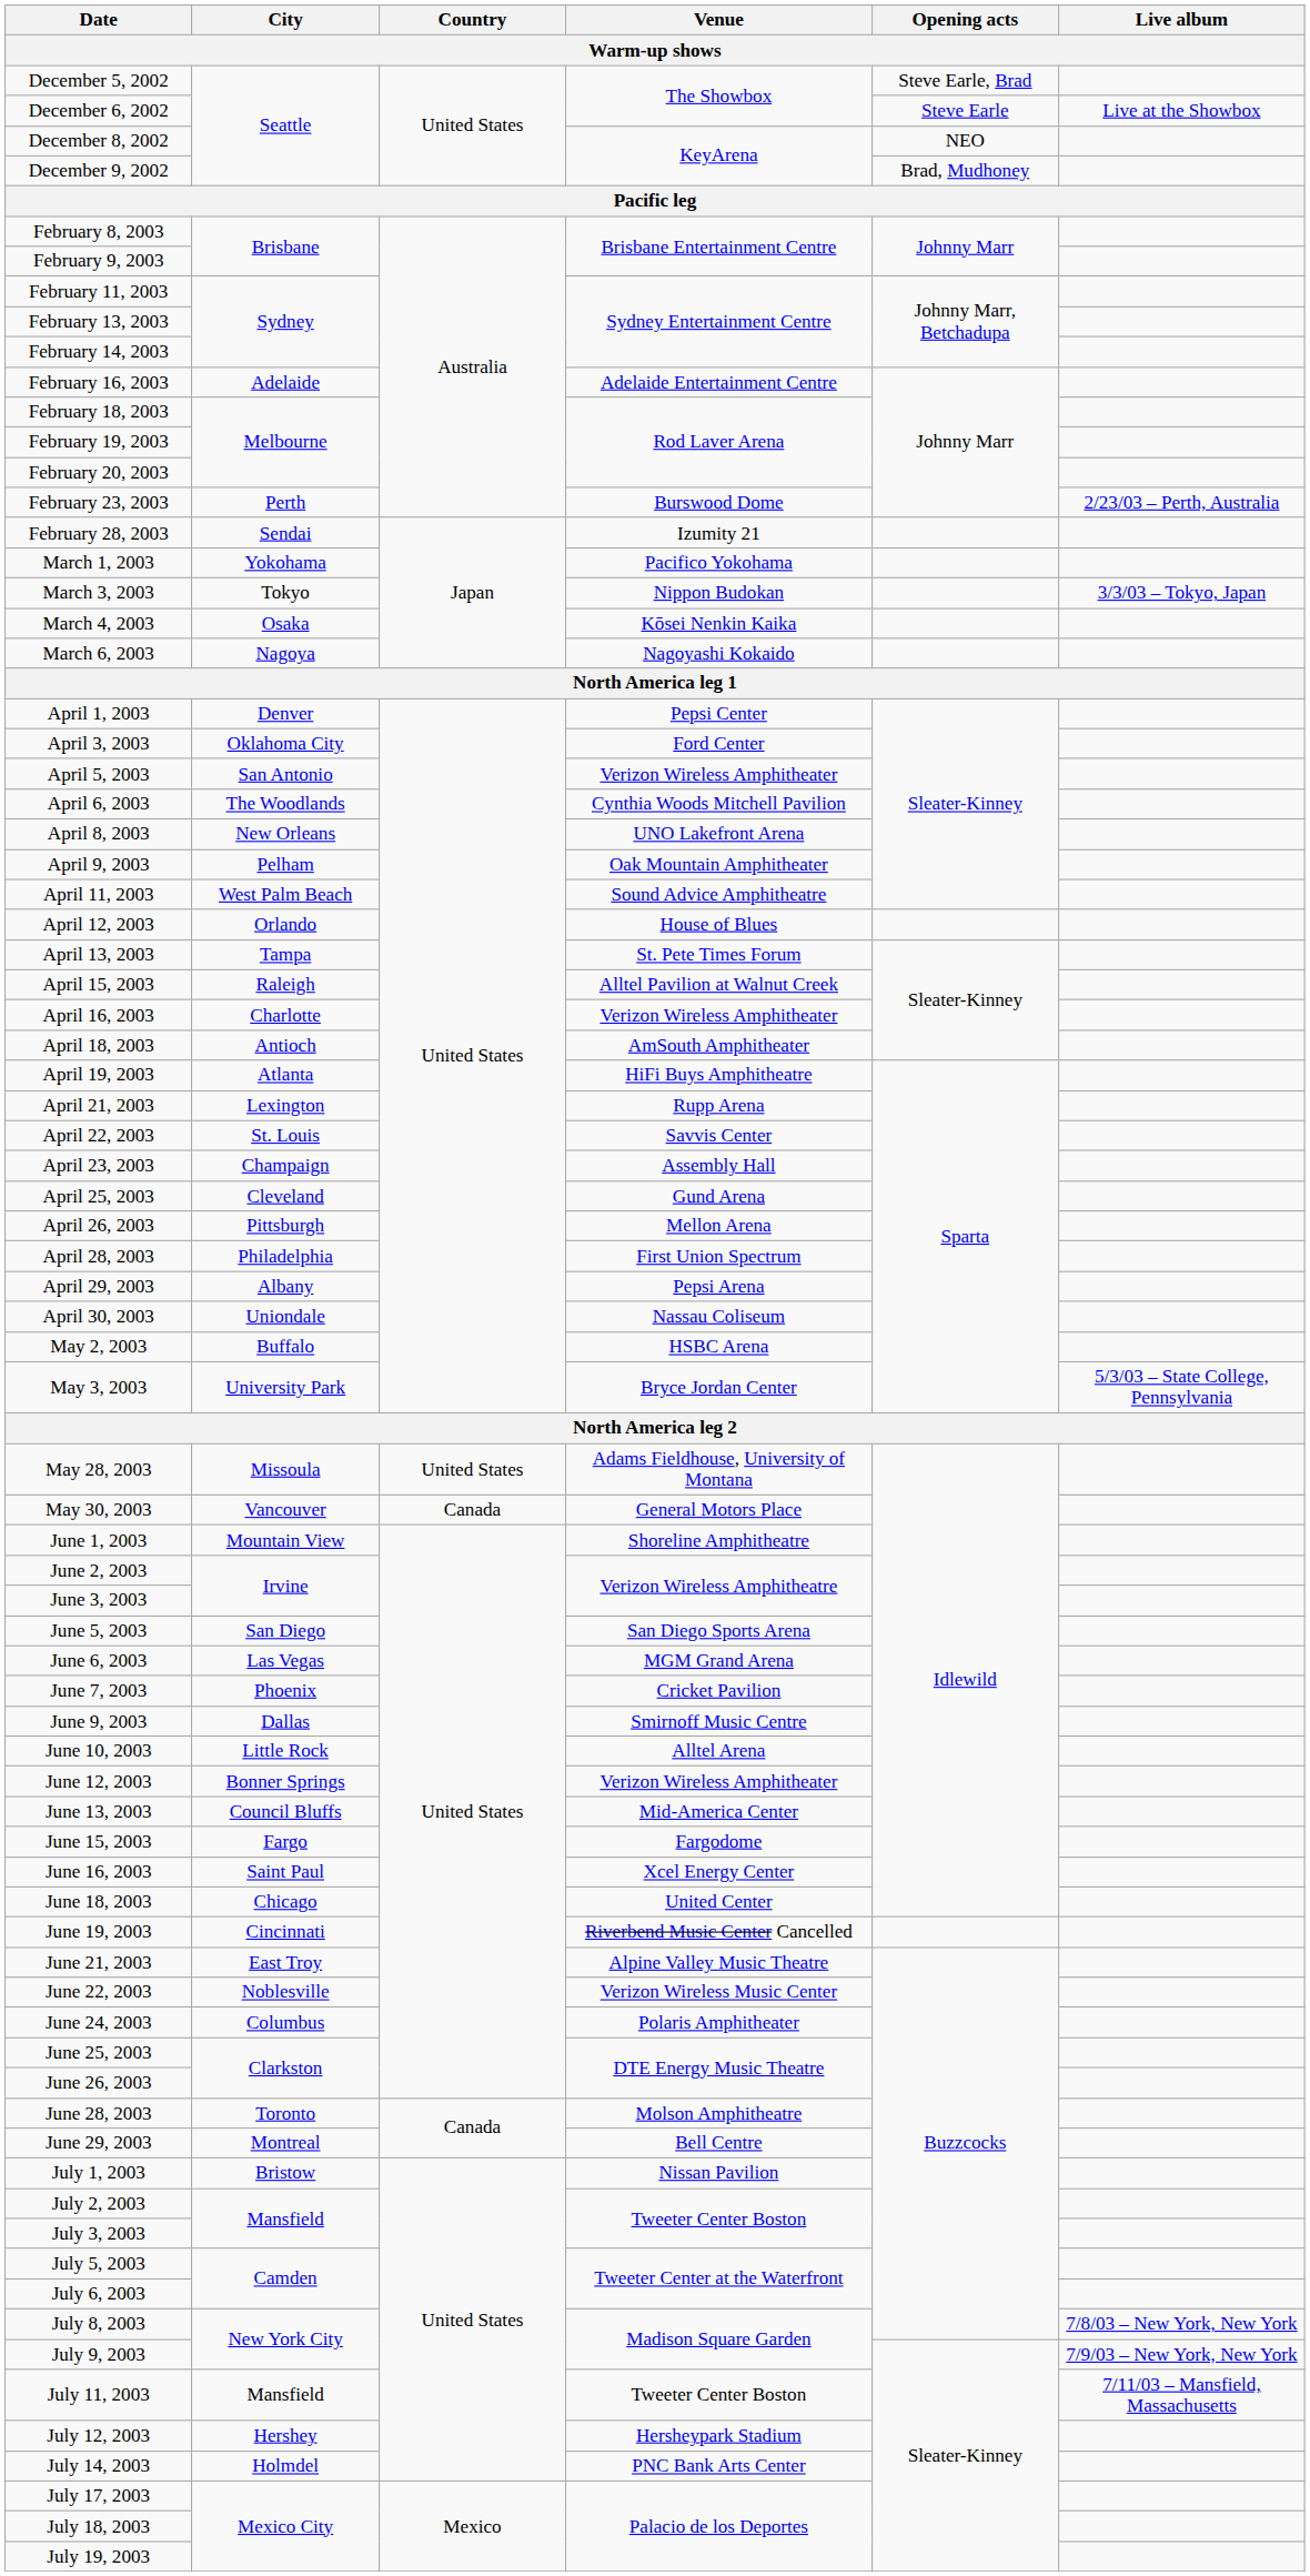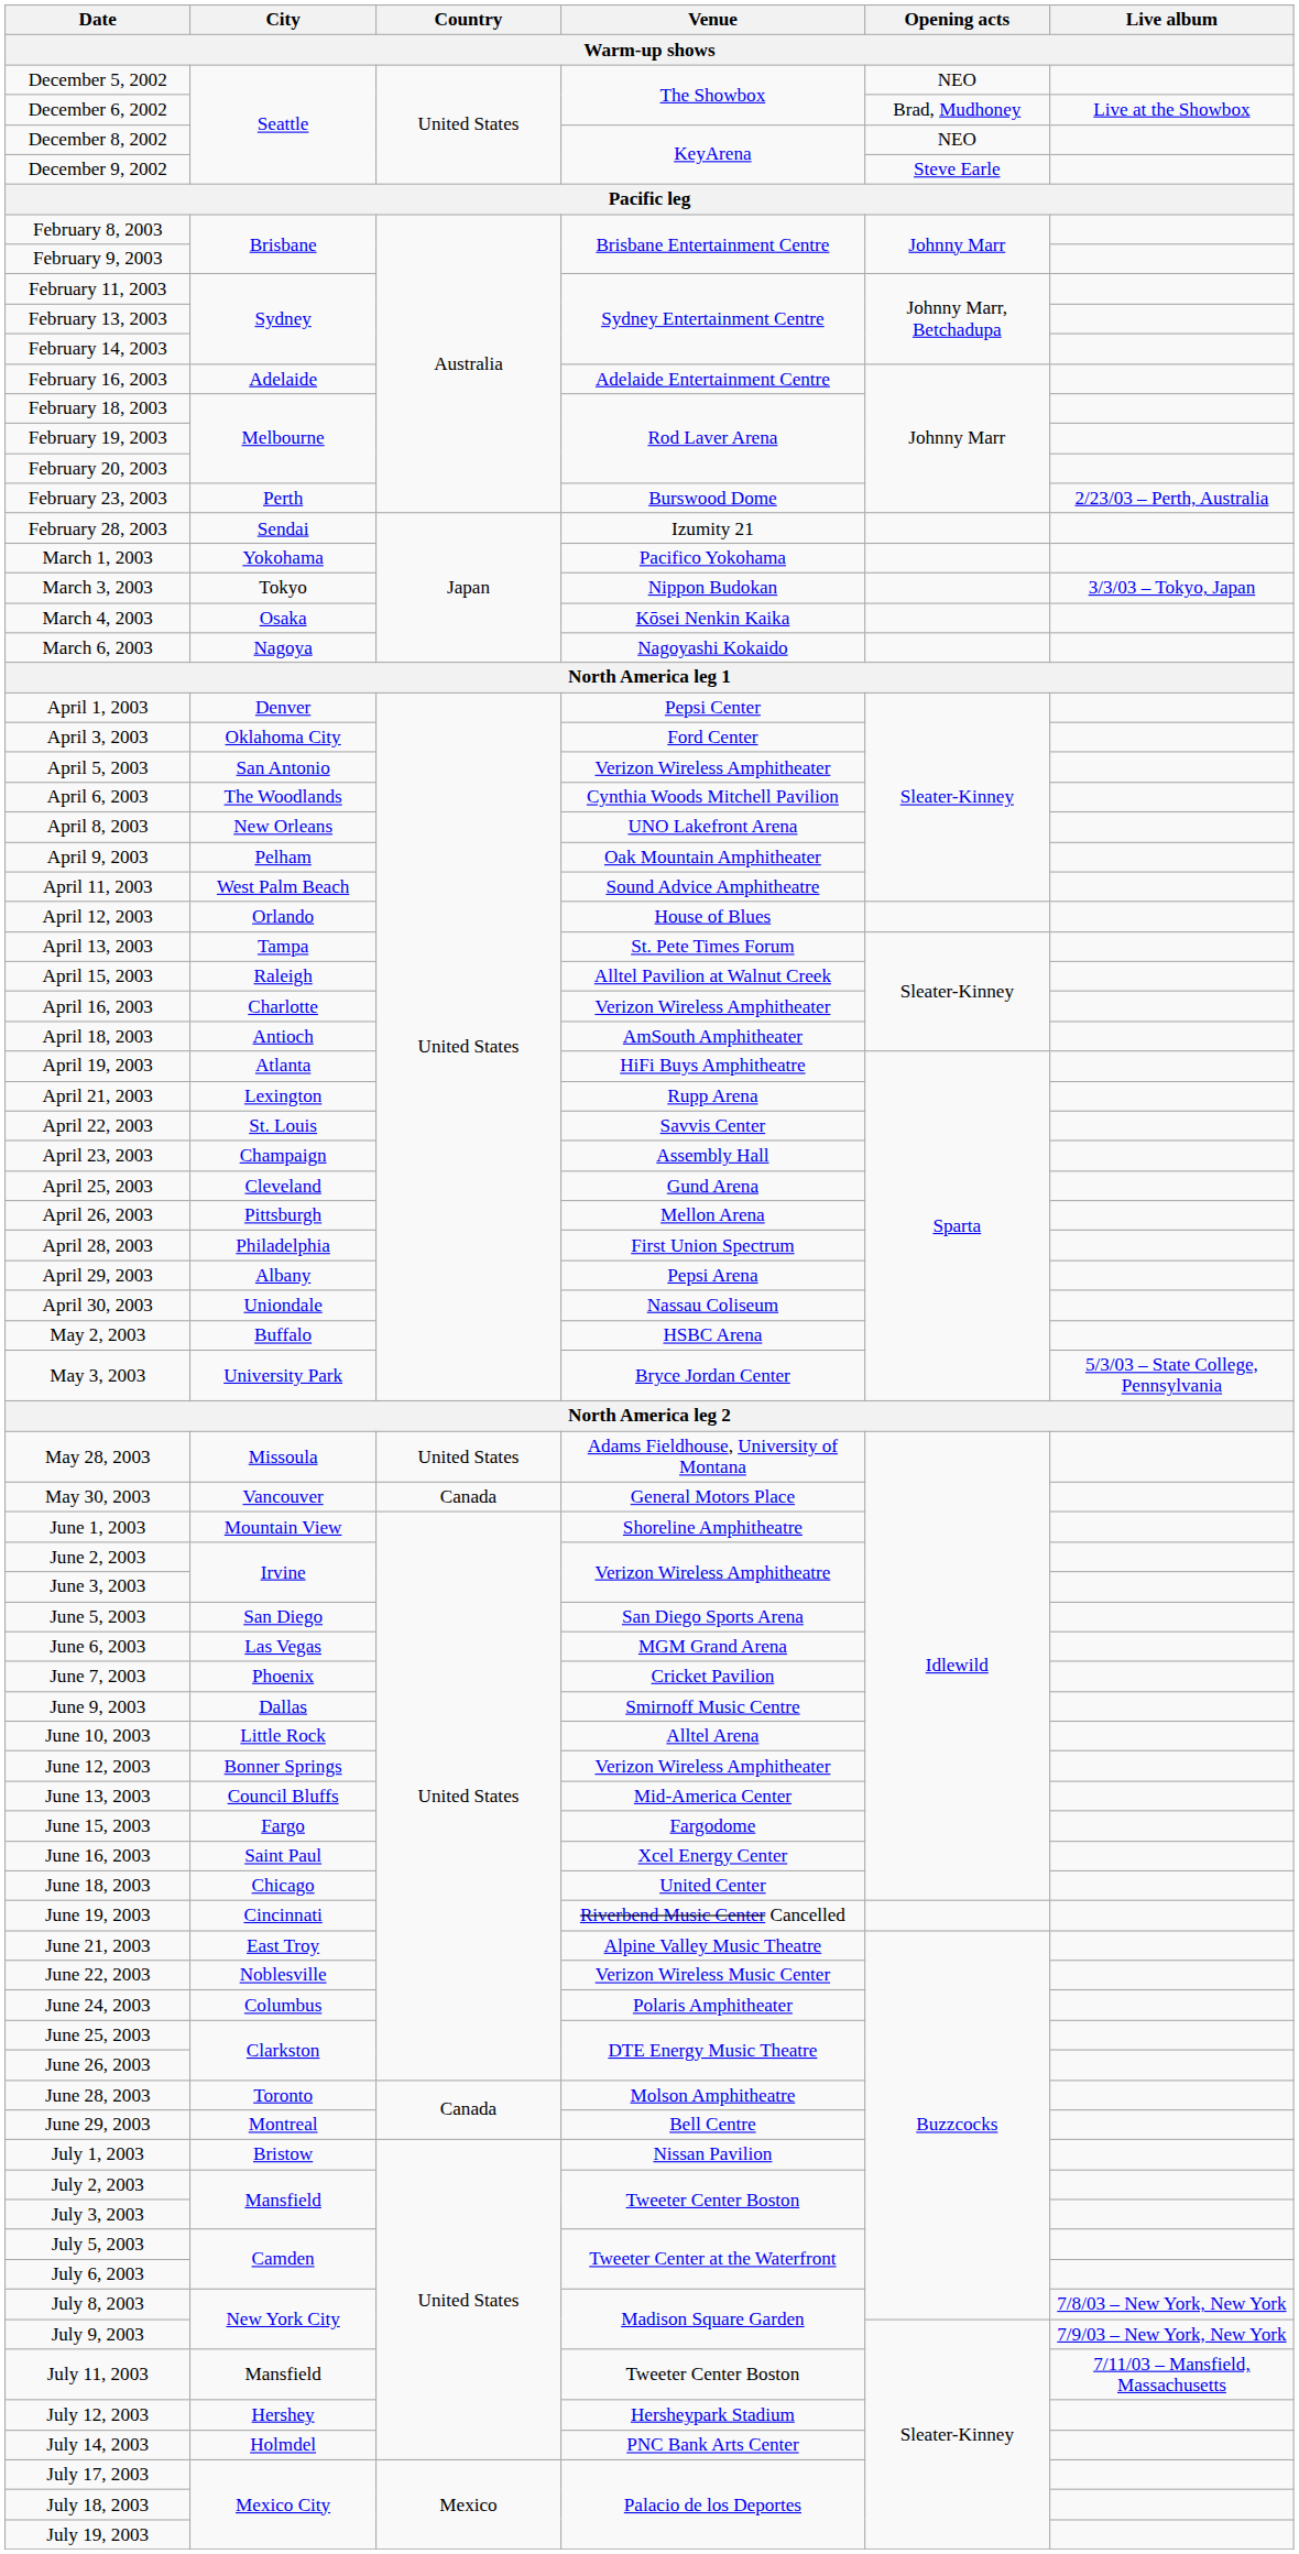December 5, 2002 | Opening acts: Steve Earle, Brad -> NEO
December 6, 2002 | Opening acts: Steve Earle -> Brad, Mudhoney
December 9, 2002 | Opening acts: Brad, Mudhoney -> Steve Earle
